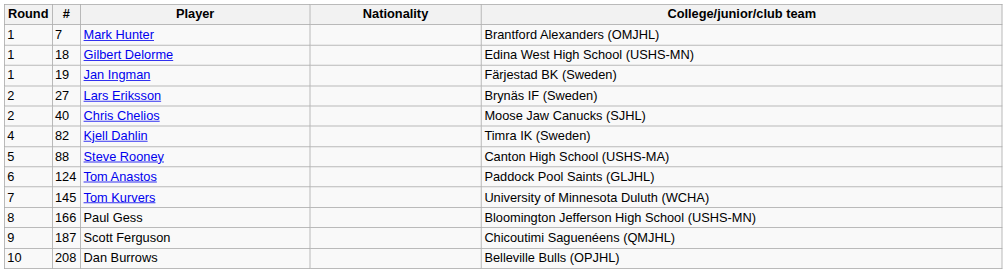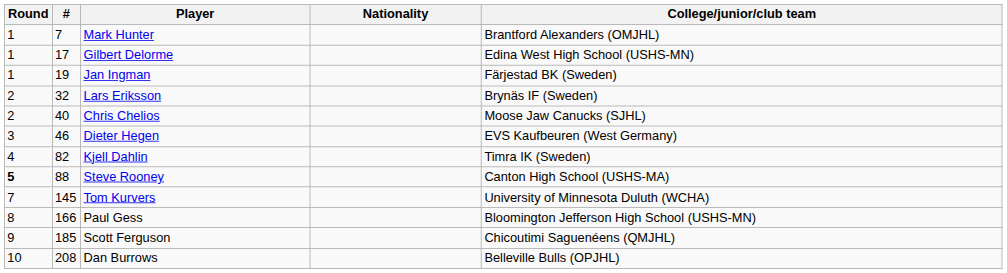Gilbert Delorme | #: 18 -> 17
Lars Eriksson | #: 27 -> 32
+ row: 3 | 46 | Dieter Hegen | EVS Kaufbeuren (West Germany)
Steve Rooney | Round: normal -> bold
- row: 6 | 124 | Tom Anastos | Paddock Pool Saints (GLJHL)
Scott Ferguson | #: 187 -> 185
